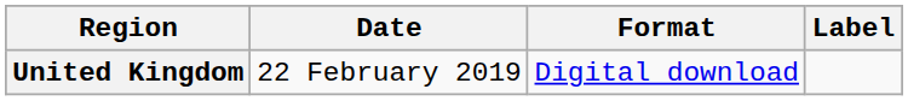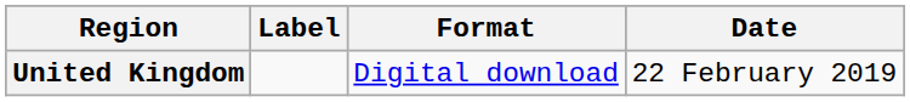columns swapped: Date <-> Label
